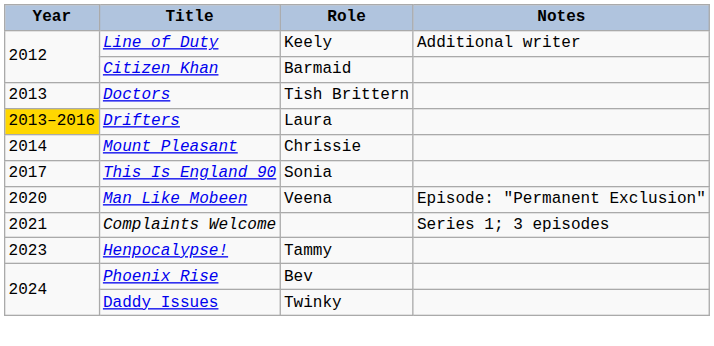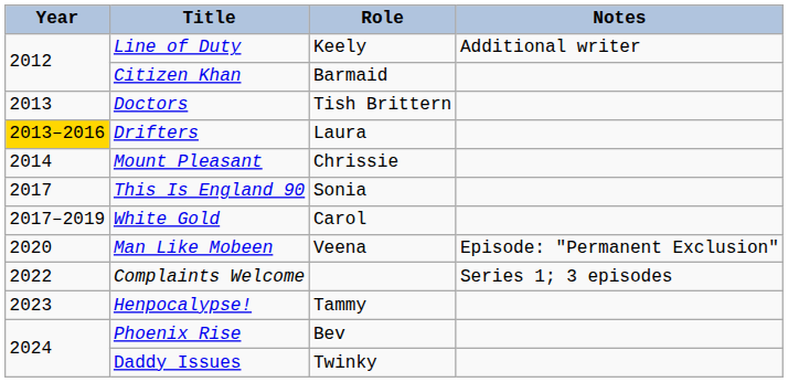+ row: 2017–2019 | White Gold | Carol
Complaints Welcome | Year: 2021 -> 2022
